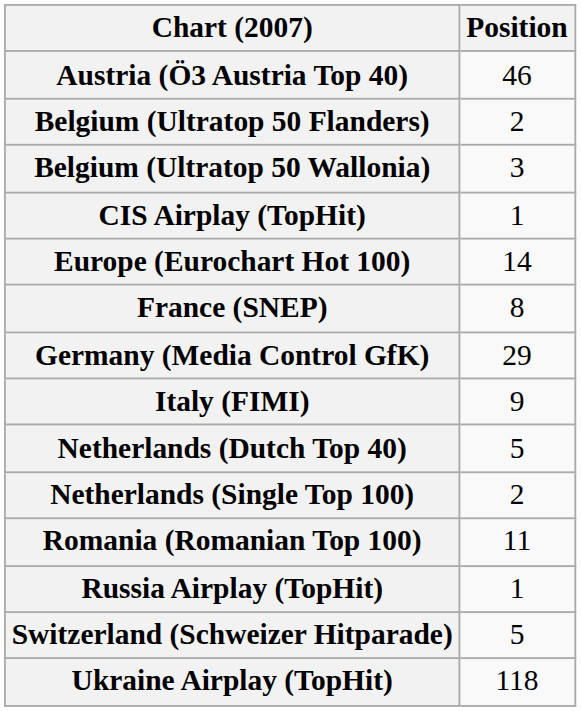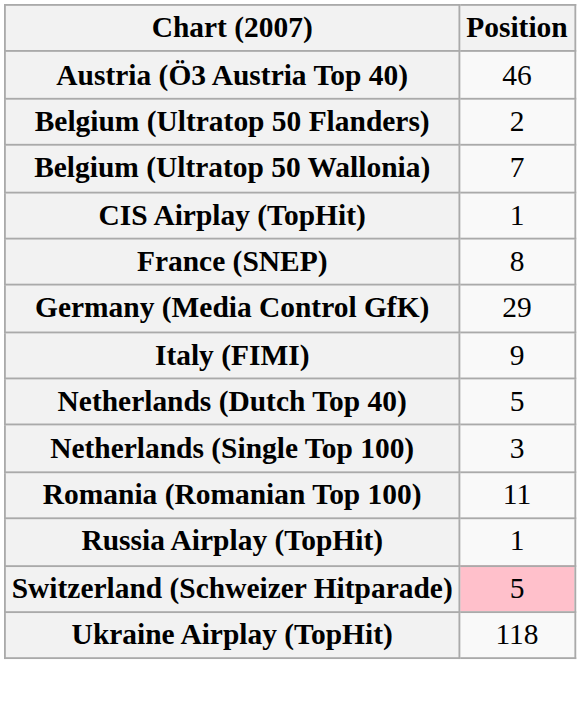Belgium (Ultratop 50 Wallonia) | Position: 3 -> 7
- row: Europe (Eurochart Hot 100) | 14
Netherlands (Single Top 100) | Position: 2 -> 3
Switzerland (Schweizer Hitparade) | Position: no background -> pink background
